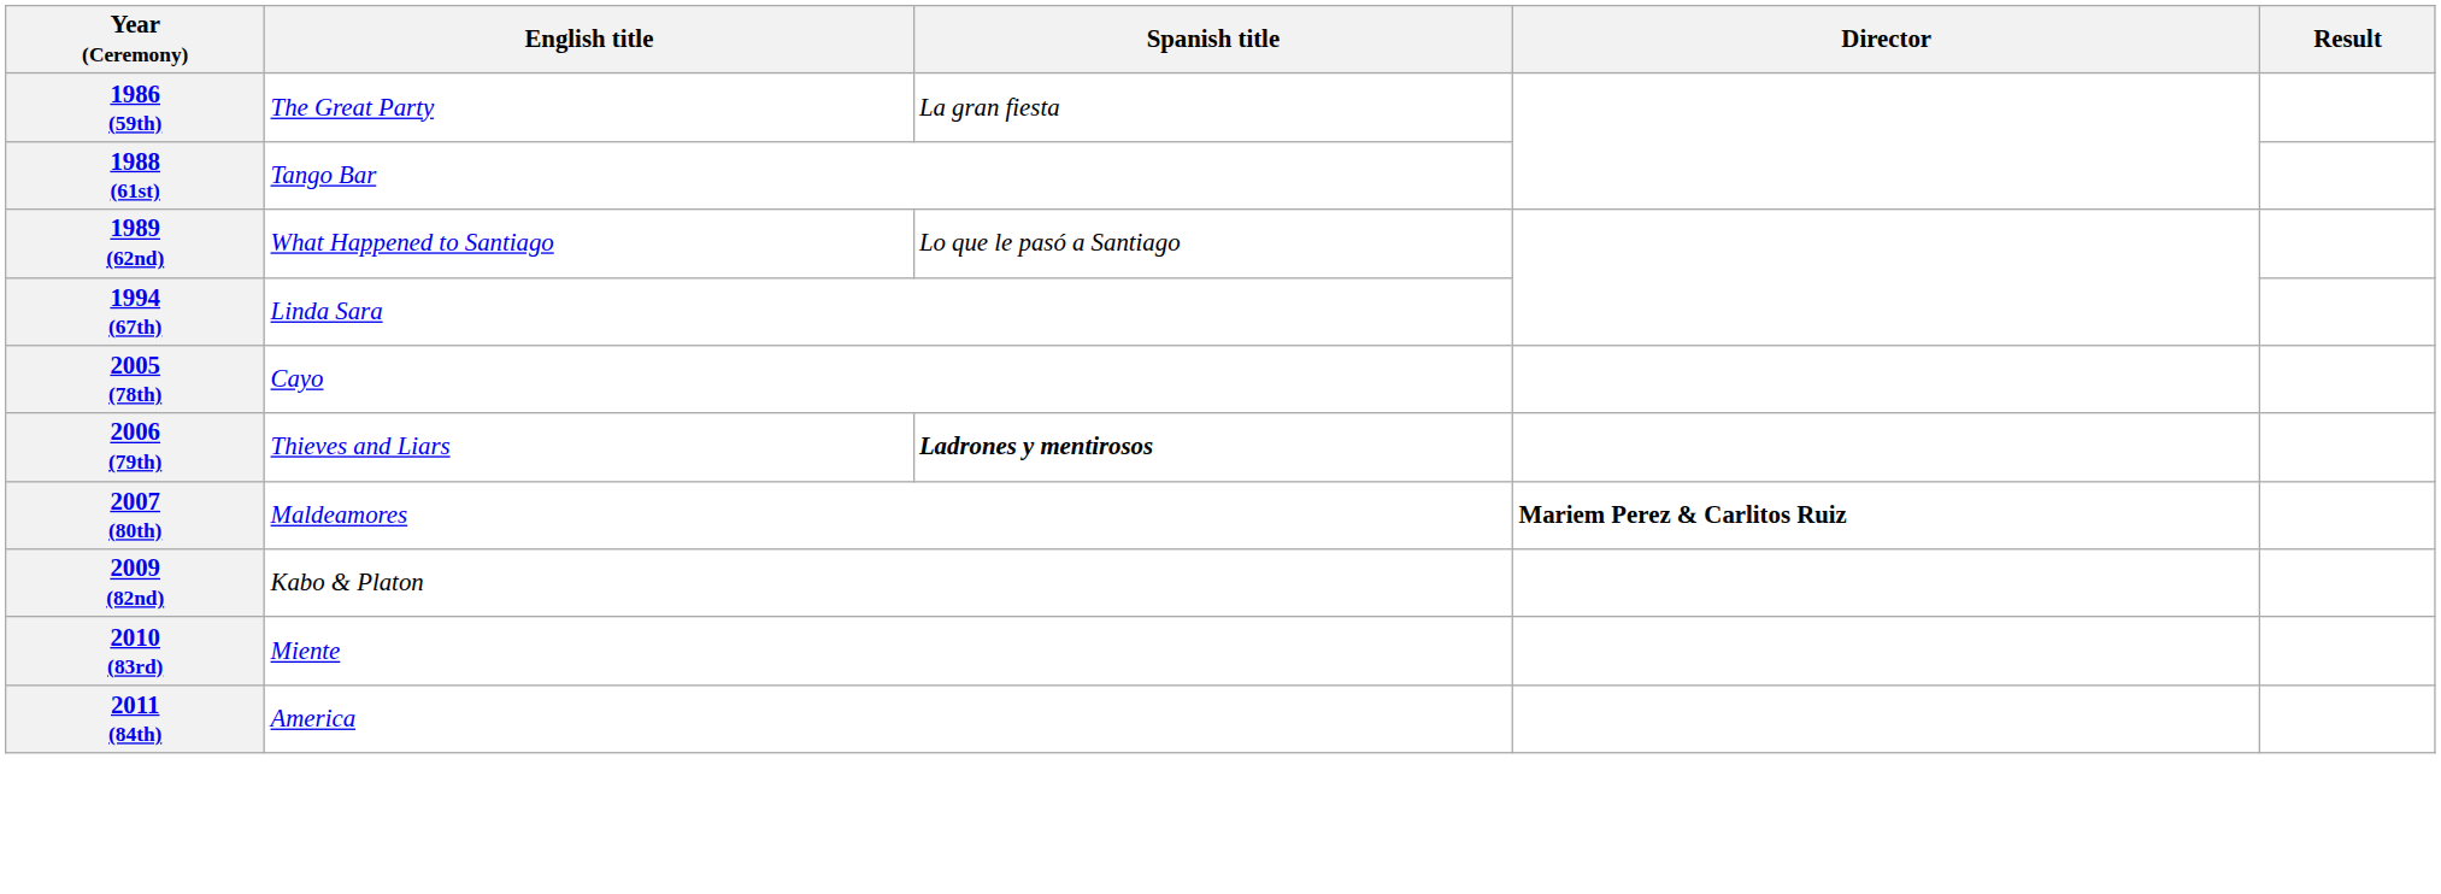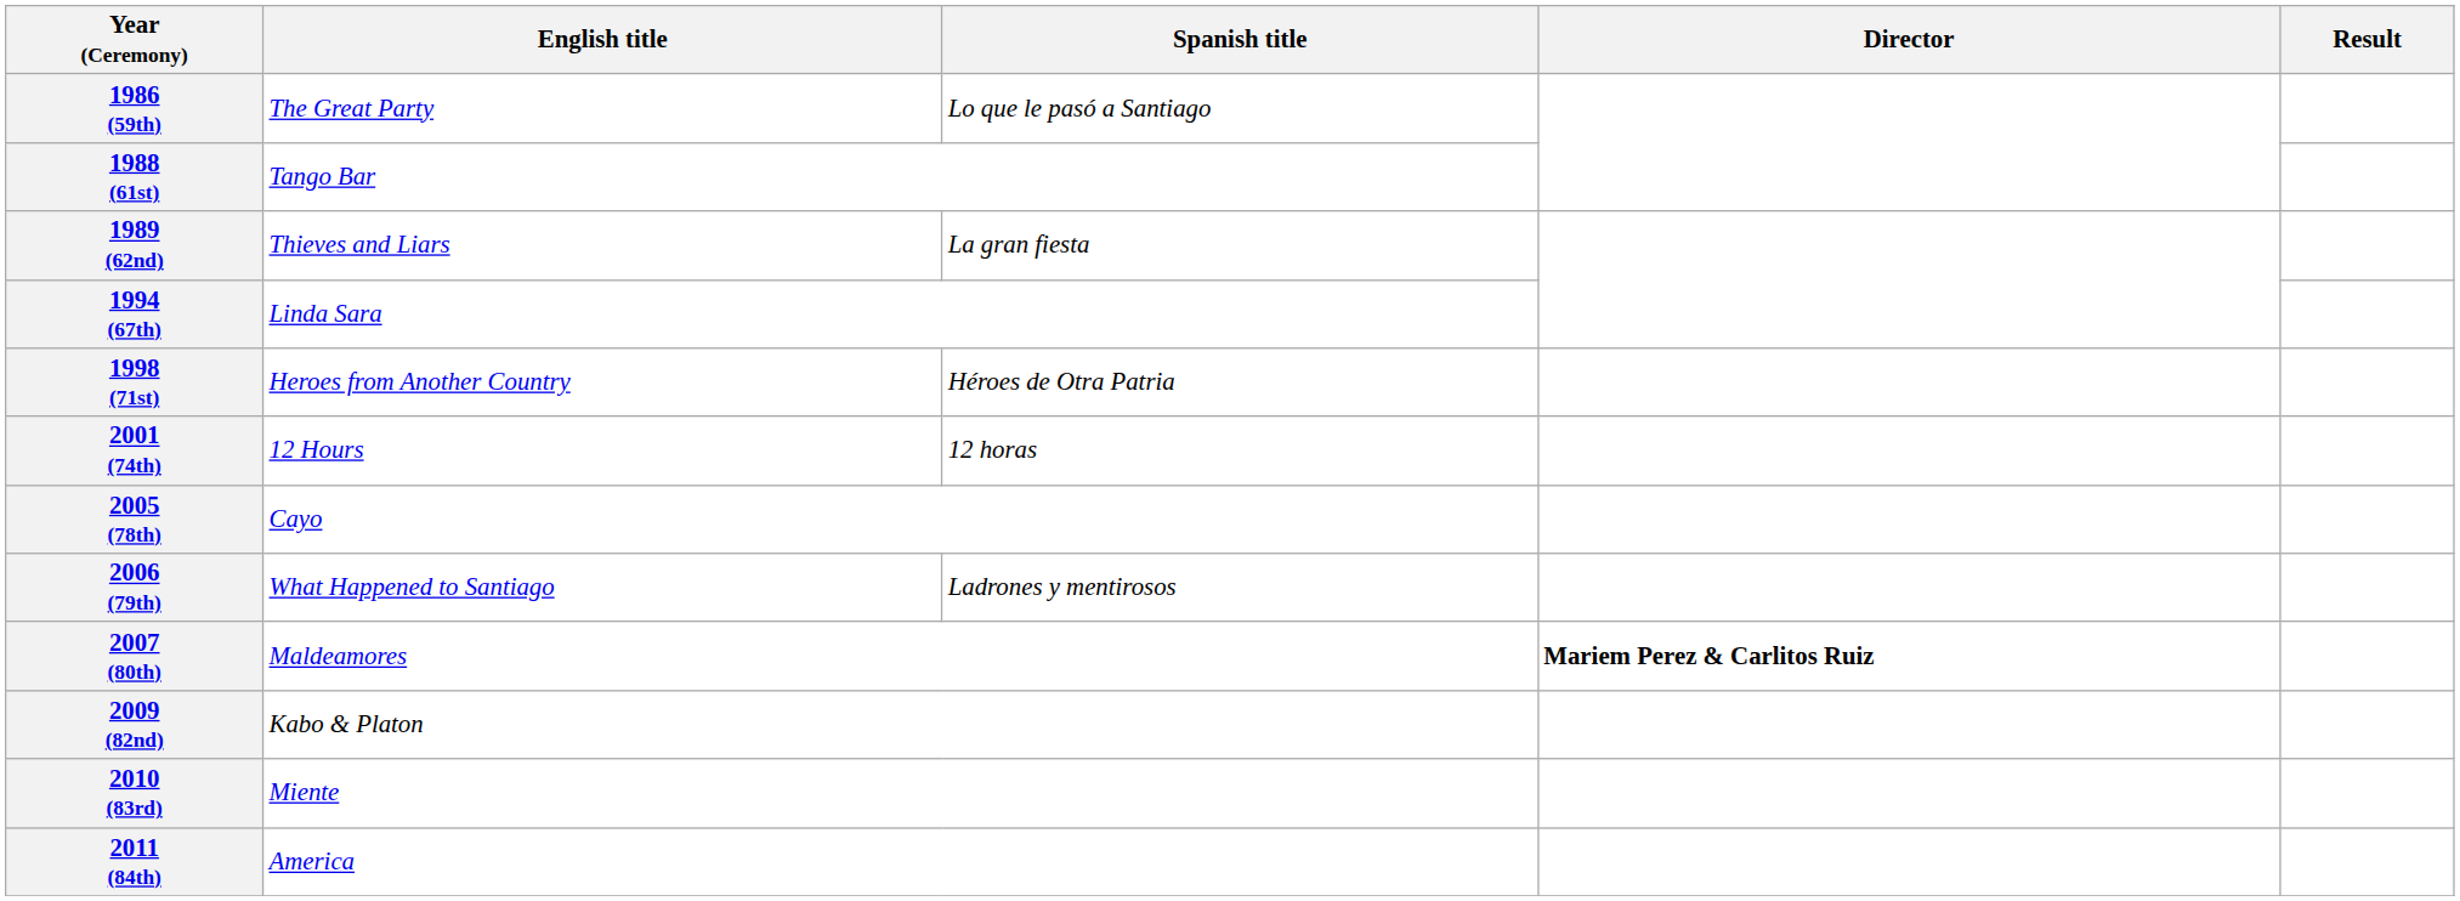1986 (59th) | Spanish title: La gran fiesta -> Lo que le pasó a Santiago
1989 (62nd) | English title: What Happened to Santiago -> Thieves and Liars
1989 (62nd) | Spanish title: Lo que le pasó a Santiago -> La gran fiesta
+ row: 1998 (71st) | Heroes from Another Country | Héroes de Otra Patria
+ row: 2001 (74th) | 12 Hours | 12 horas
2006 (79th) | English title: Thieves and Liars -> What Happened to Santiago
2006 (79th) | Spanish title: bold -> normal
